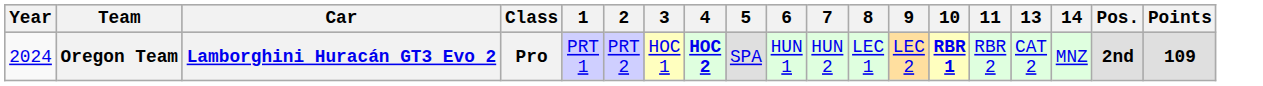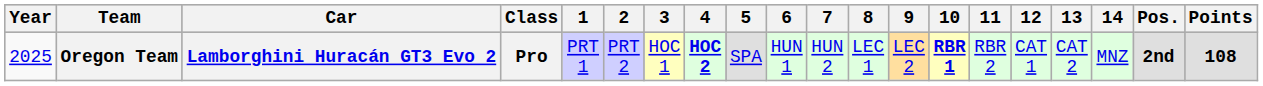+ column: 12 | CAT 1
Oregon Team | Year: 2024 -> 2025
Oregon Team | Points: 109 -> 108
